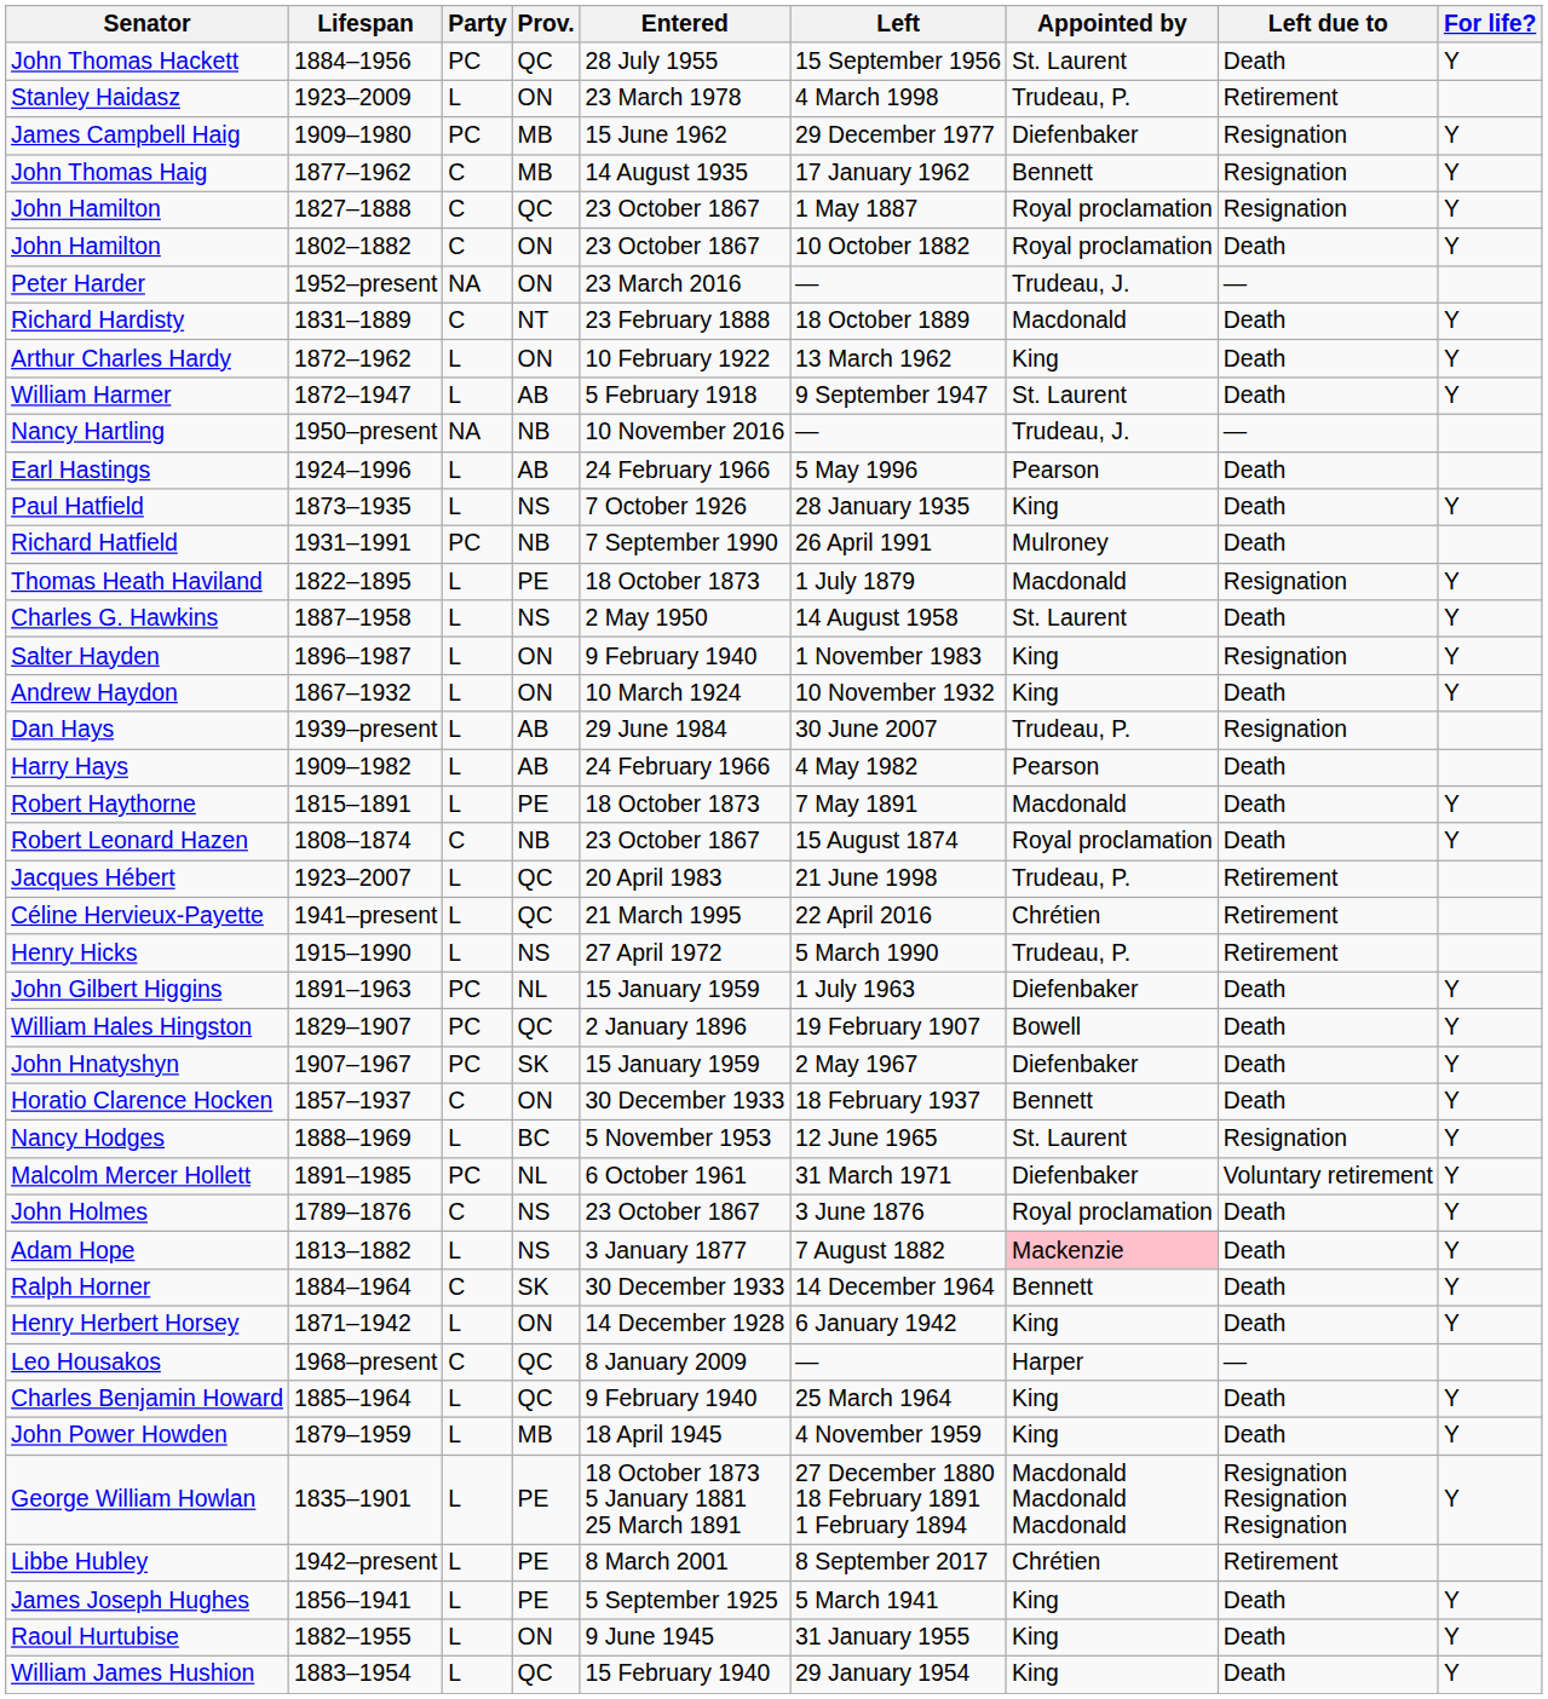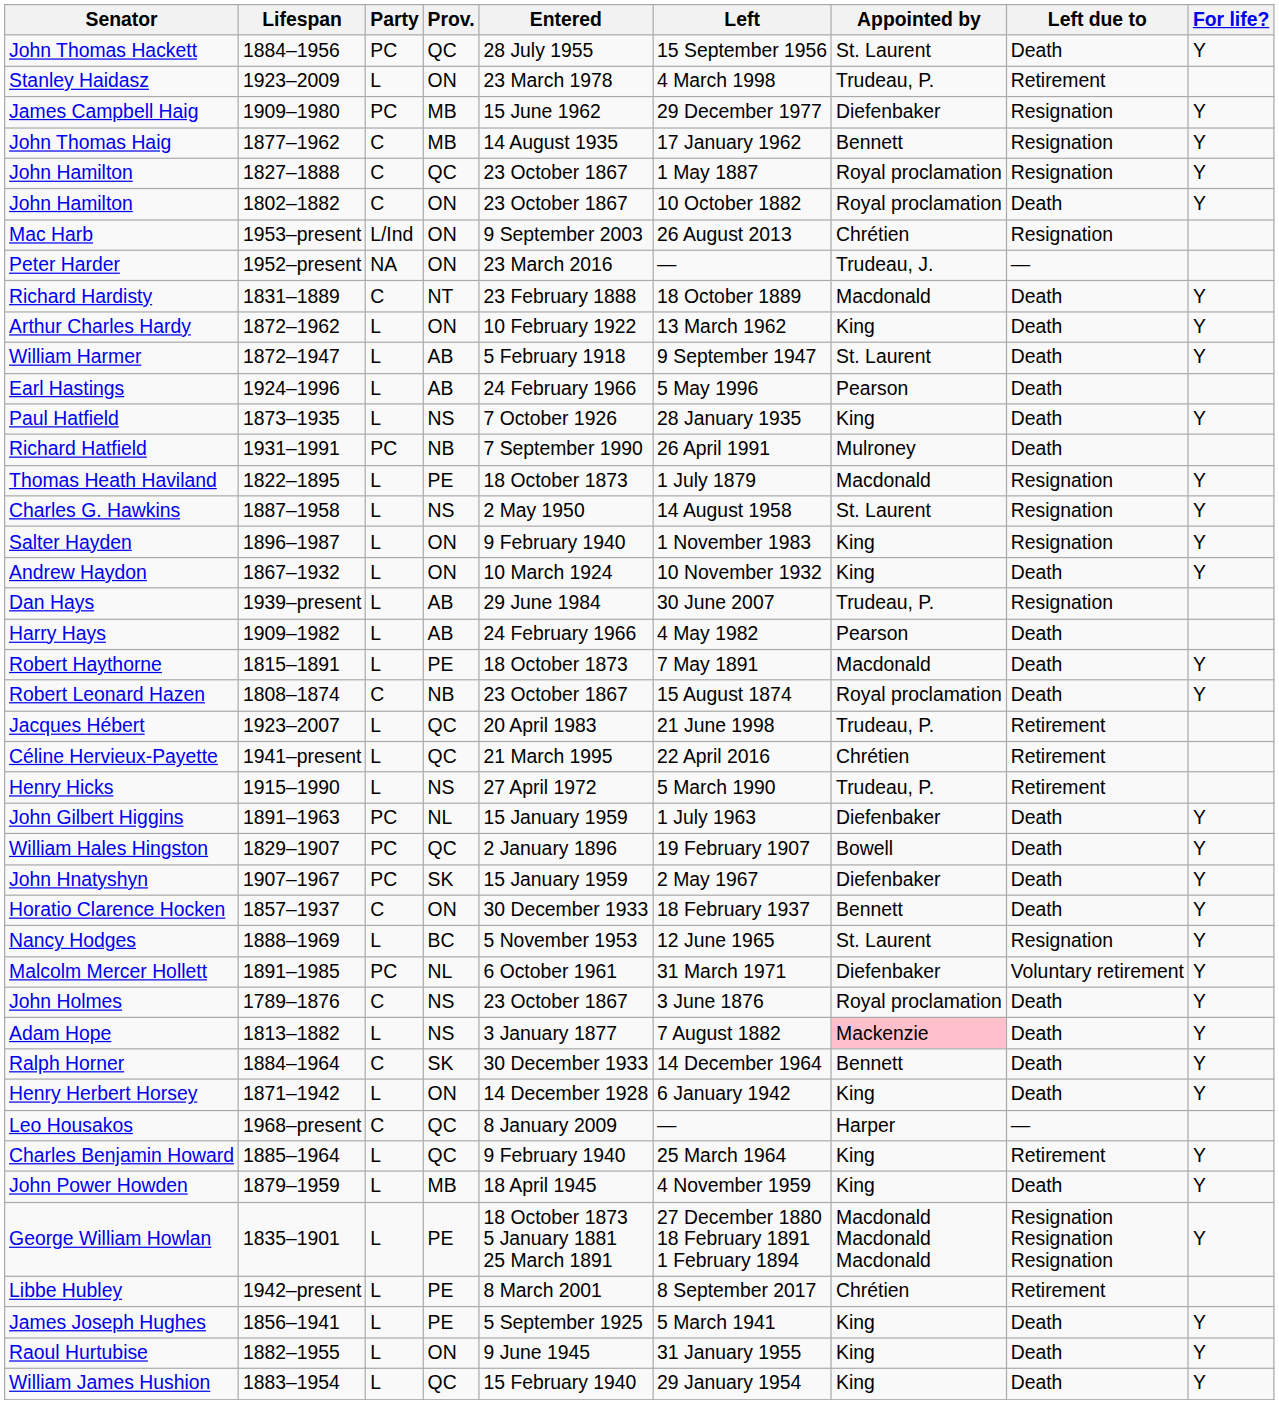+ row: Mac Harb | 1953–present | L/Ind | ON | 9 September 2003 | 26 August 2013 | Chrétien | Resignation
- row: Nancy Hartling | 1950–present | NA | NB | 10 November 2016 | — | Trudeau, J. | —
Charles G. Hawkins | Left due to: Death -> Resignation
Charles Benjamin Howard | Left due to: Death -> Retirement
